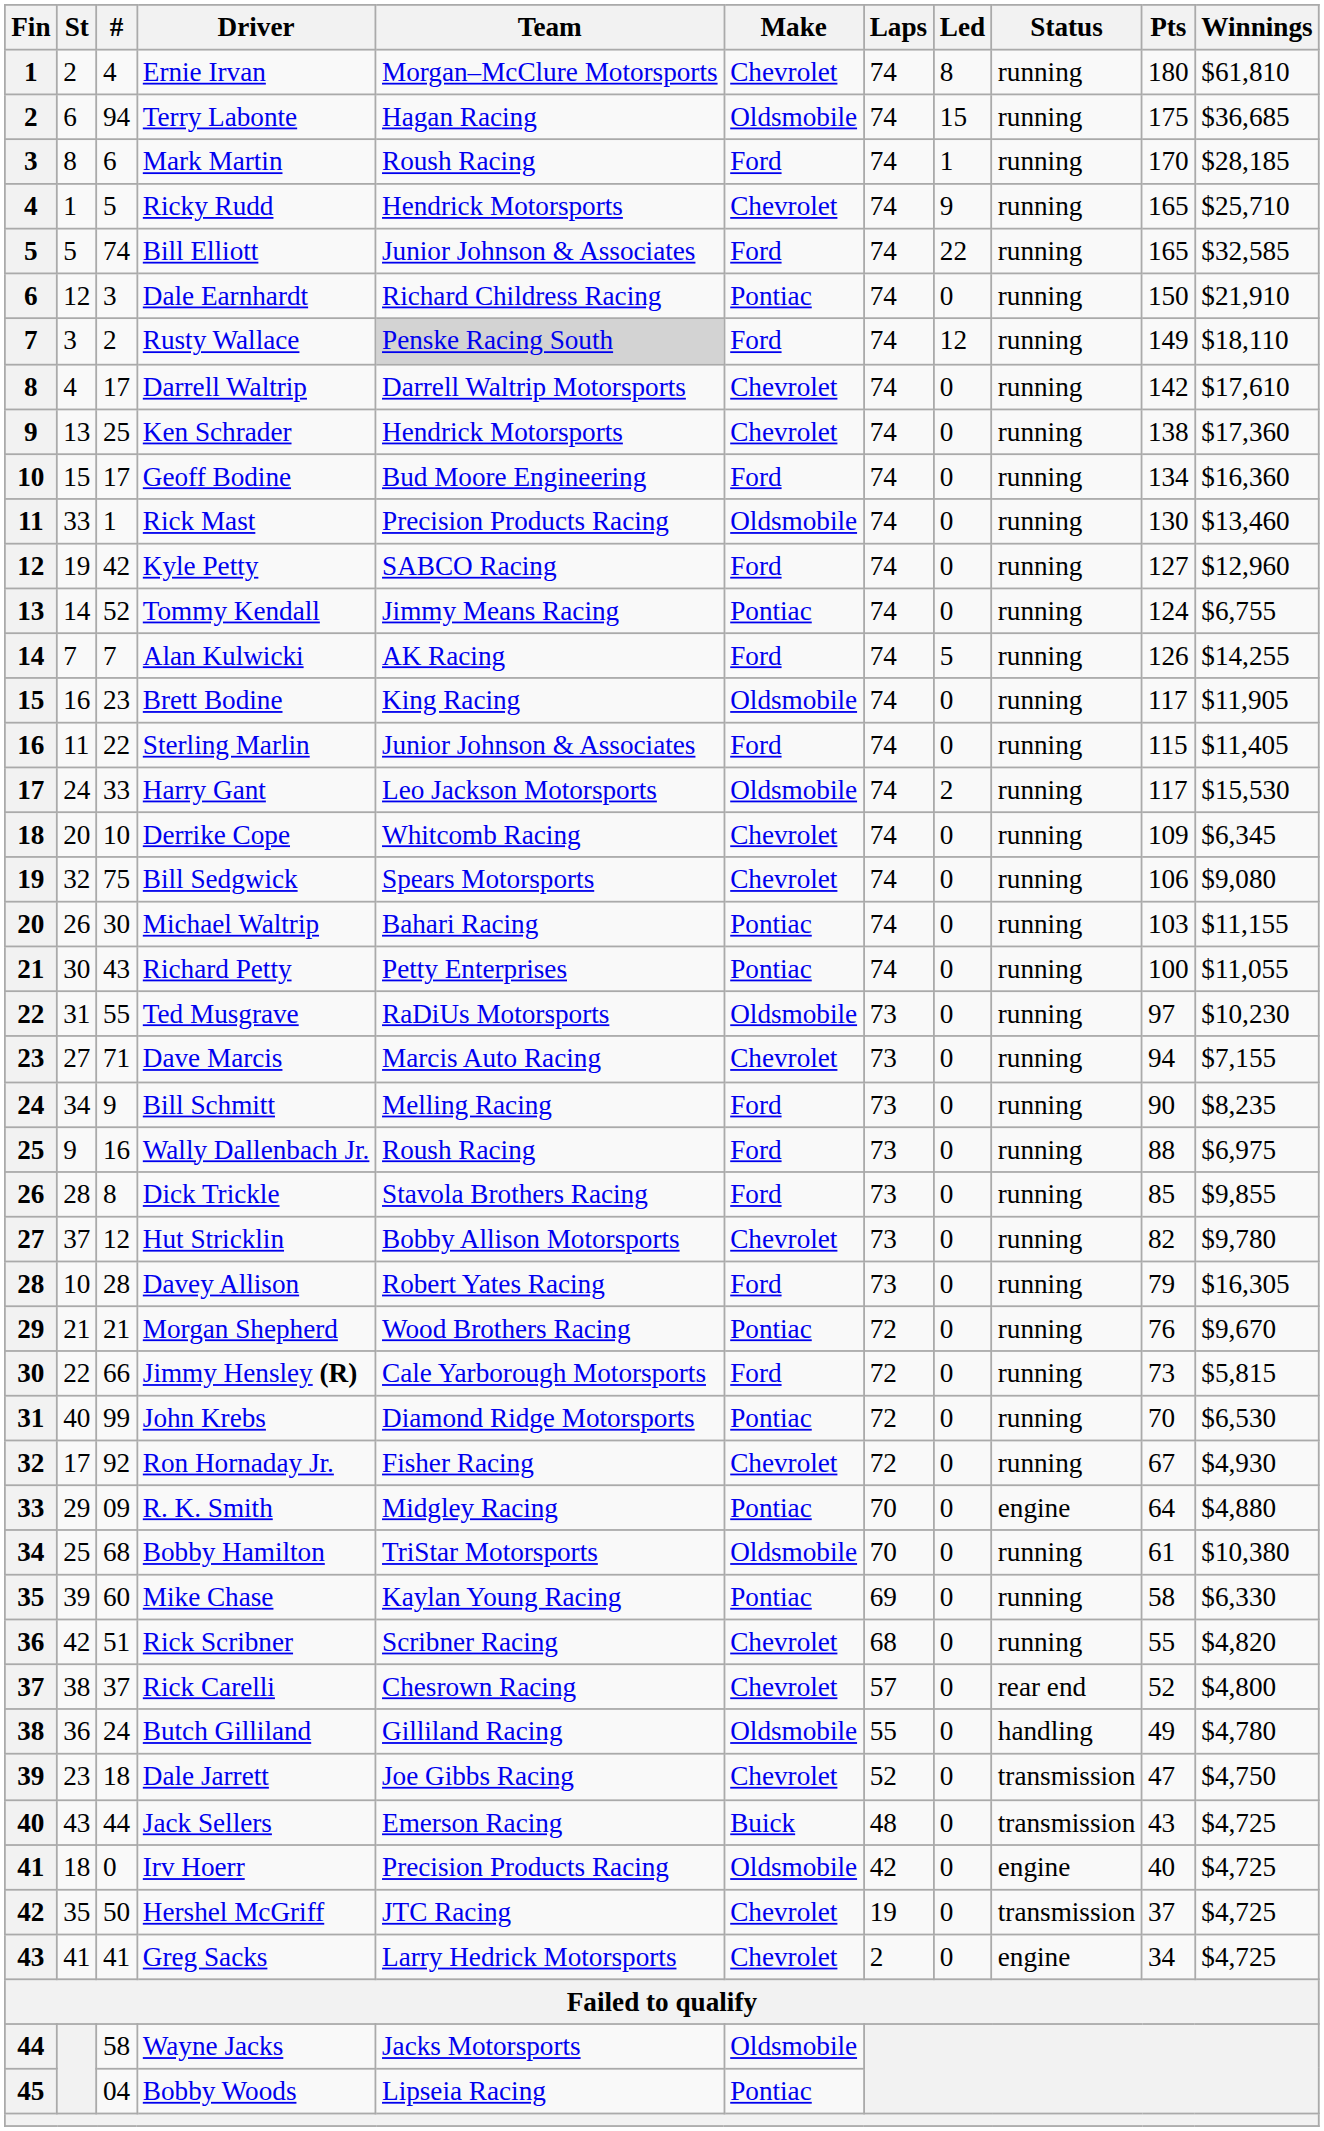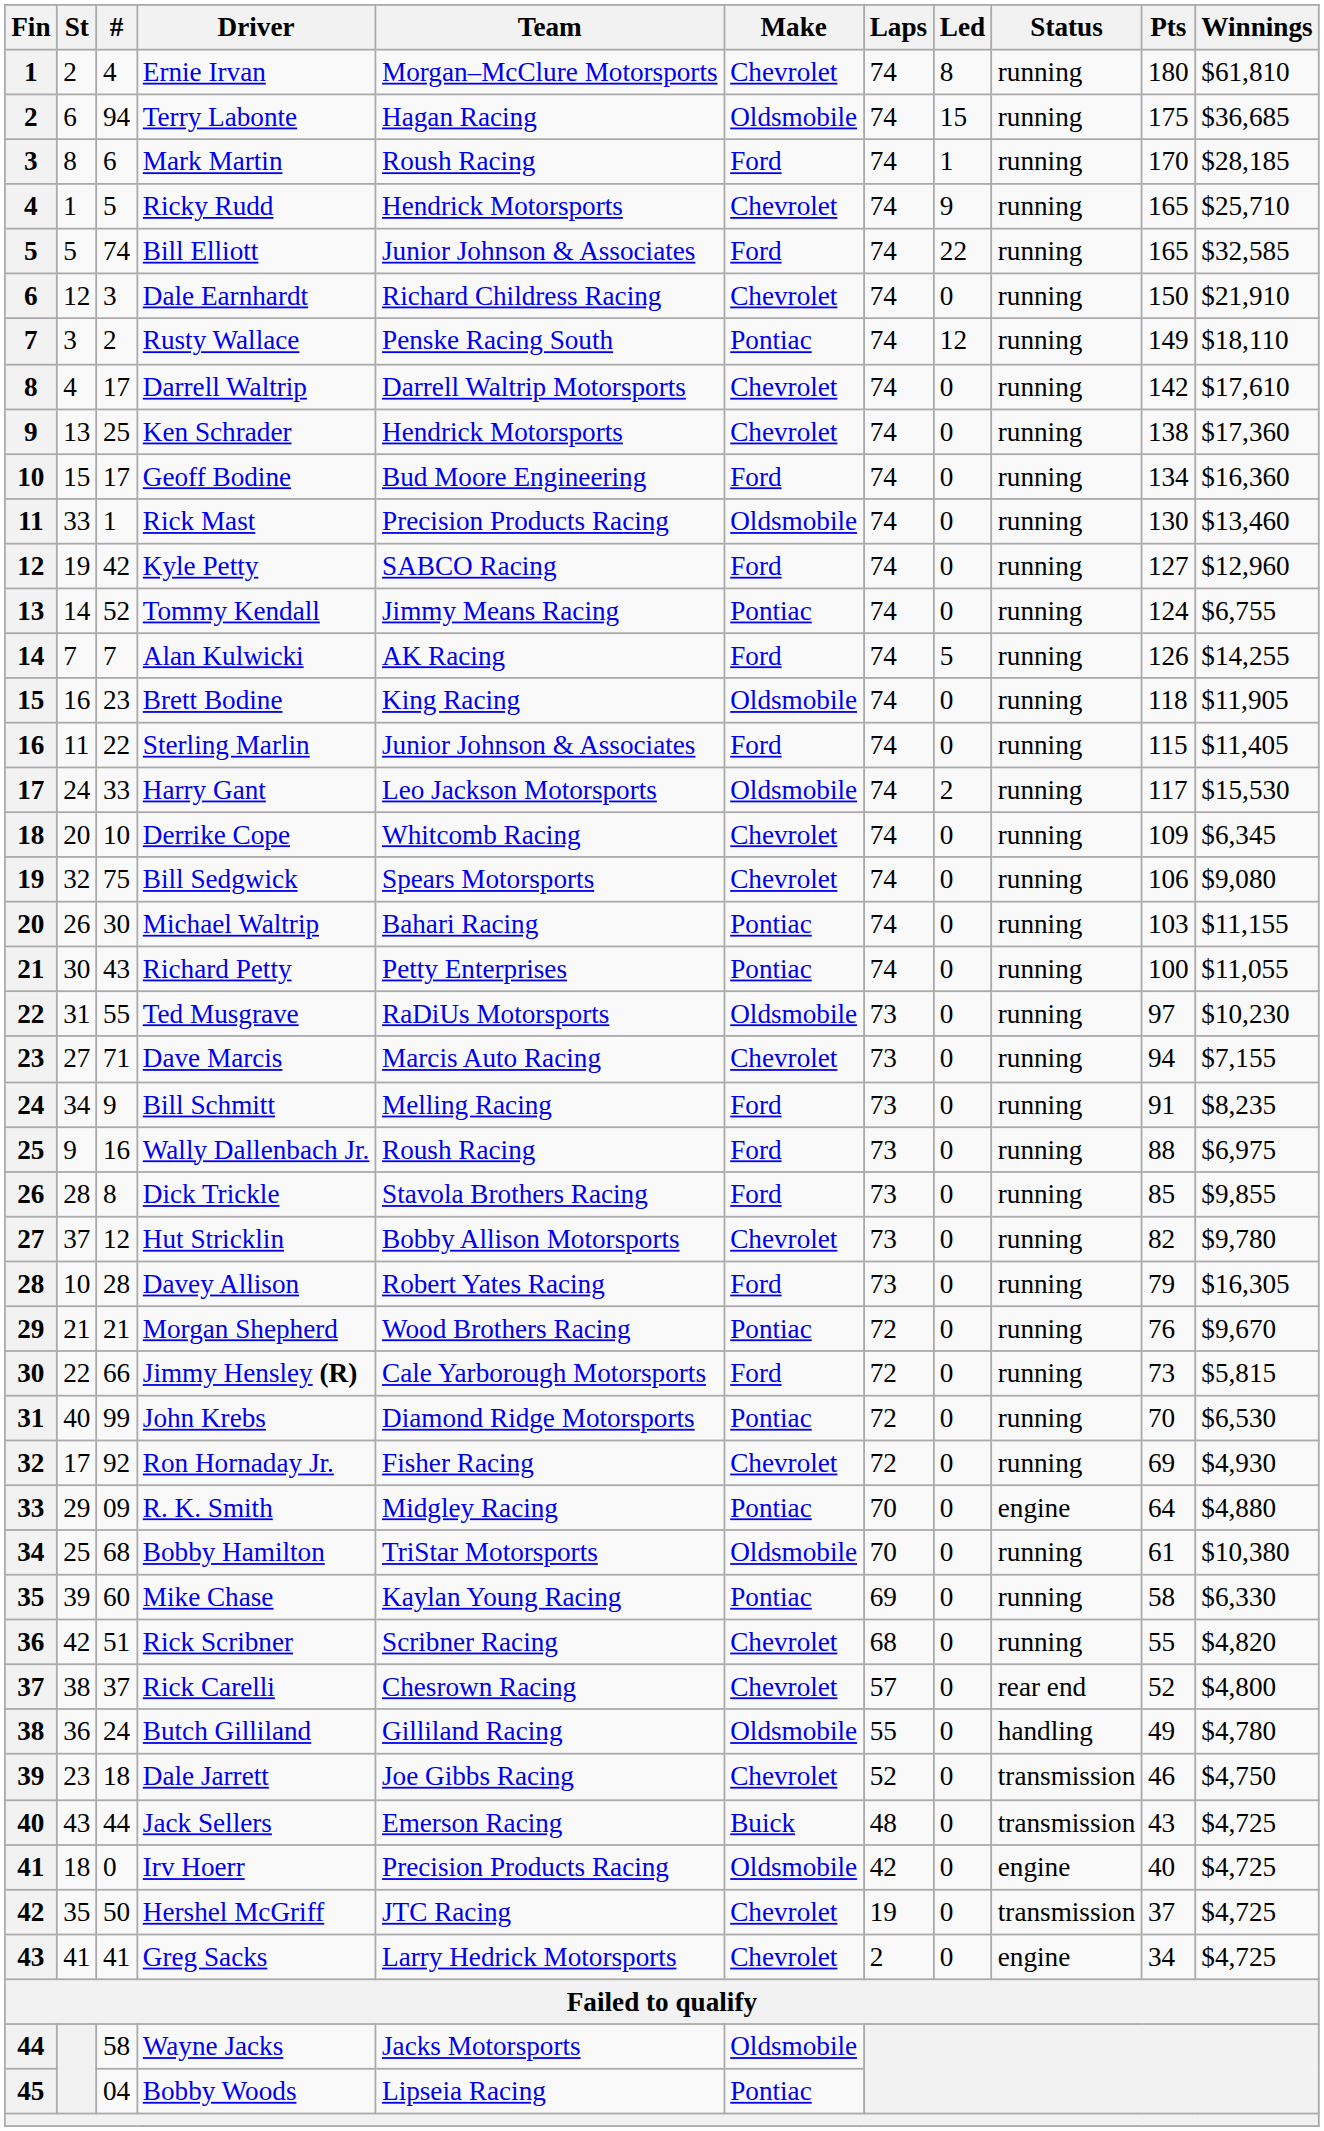Dale Earnhardt | Make: Pontiac -> Chevrolet
Rusty Wallace | Team: lightgrey background -> no background
Rusty Wallace | Make: Ford -> Pontiac
Brett Bodine | Pts: 117 -> 118
Bill Schmitt | Pts: 90 -> 91
Ron Hornaday Jr. | Pts: 67 -> 69
Dale Jarrett | Pts: 47 -> 46
